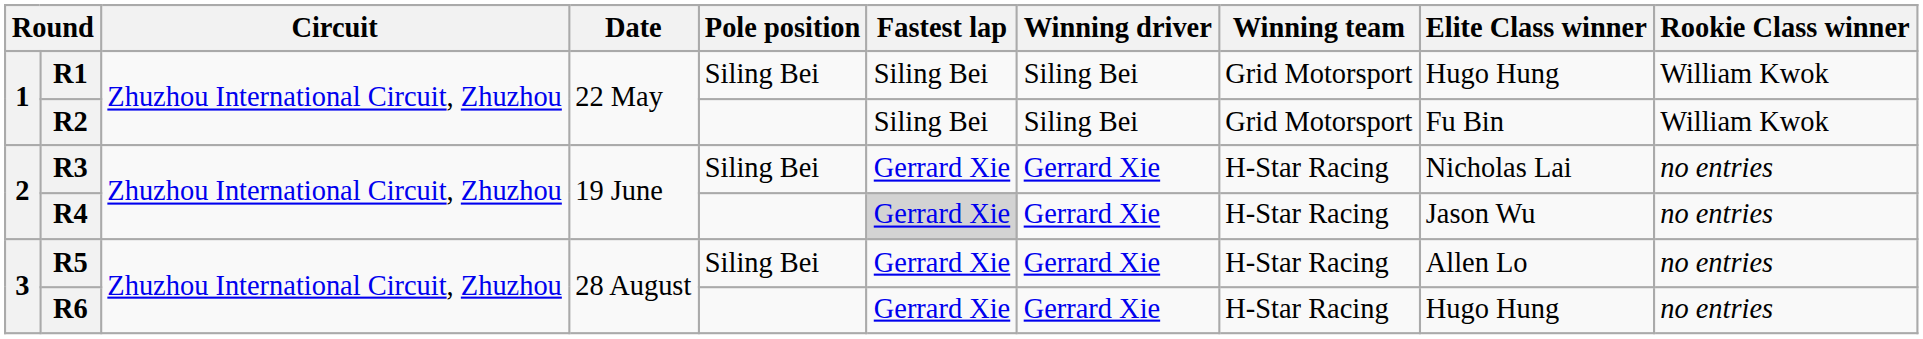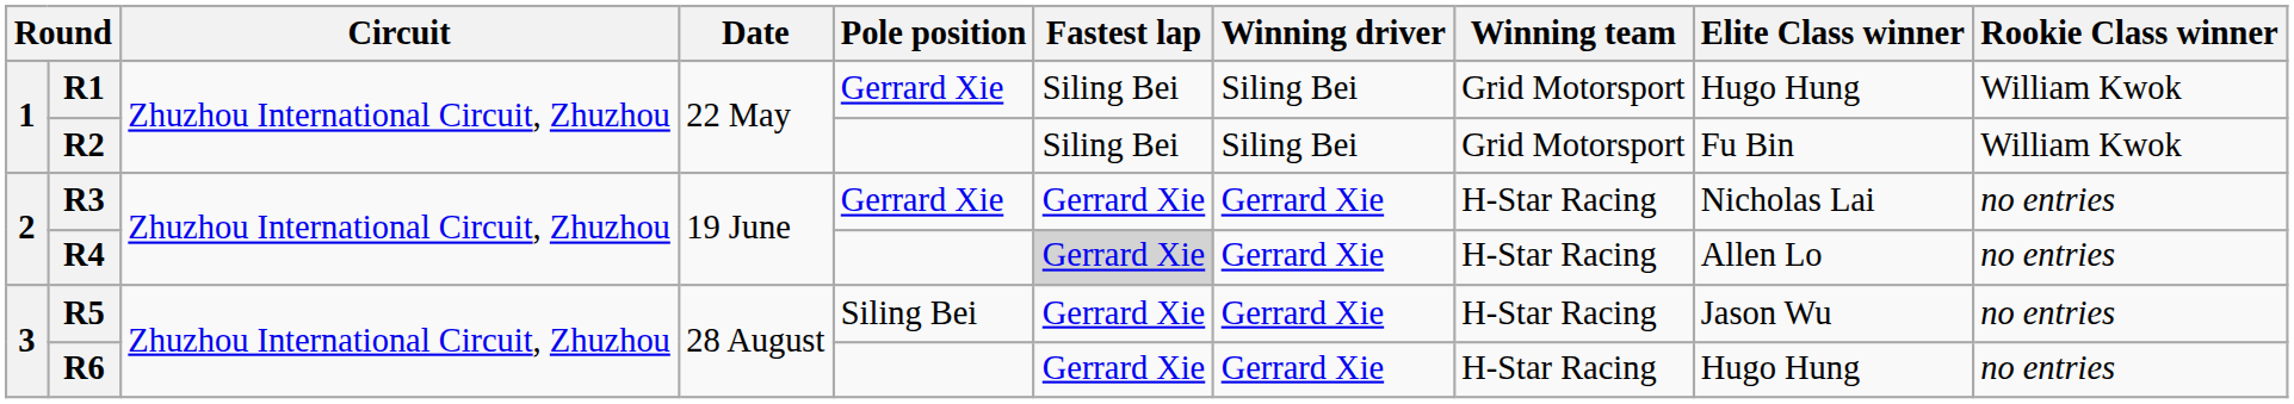R1 | Pole position: Siling Bei -> Gerrard Xie
R3 | Pole position: Siling Bei -> Gerrard Xie
R4 | Elite Class winner: Jason Wu -> Allen Lo
R5 | Elite Class winner: Allen Lo -> Jason Wu
